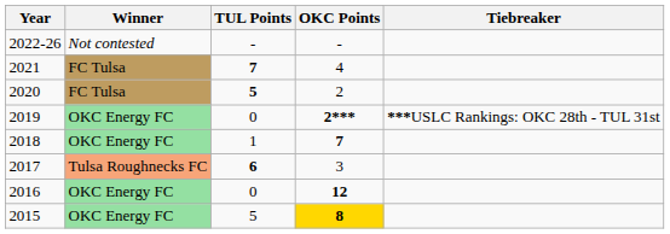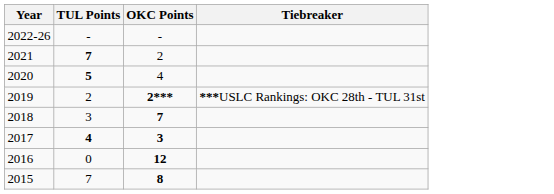- column: Winner | Not contested | FC Tulsa | FC Tulsa | OKC Energy FC | OKC Energy FC | Tulsa Roughnecks FC | OKC Energy FC | OKC Energy FC
2021 | OKC Points: 4 -> 2
2020 | OKC Points: 2 -> 4
2019 | TUL Points: 0 -> 2
2018 | TUL Points: 1 -> 3
2017 | TUL Points: 6 -> 4
2017 | OKC Points: normal -> bold
2015 | TUL Points: 5 -> 7
2015 | OKC Points: gold background -> no background
